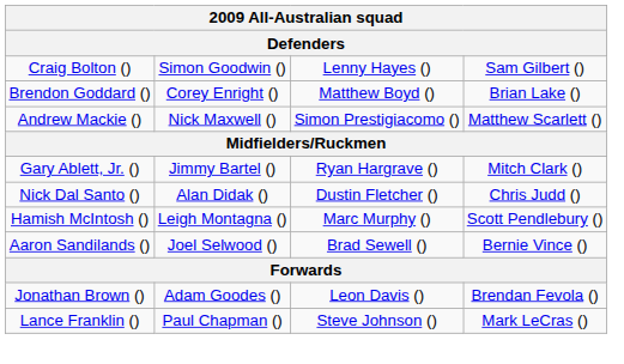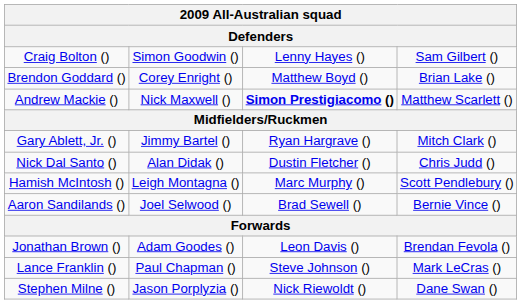Andrew Mackie () | column 3: normal -> bold
+ row: Stephen Milne () | Jason Porplyzia () | Nick Riewoldt () | Dane Swan ()
